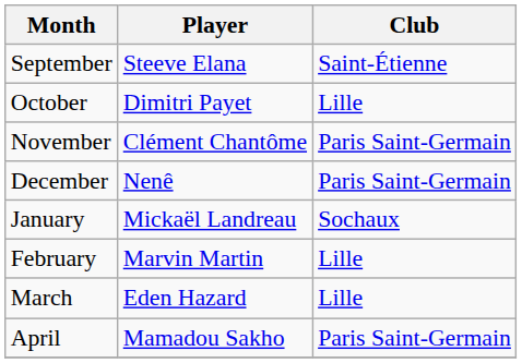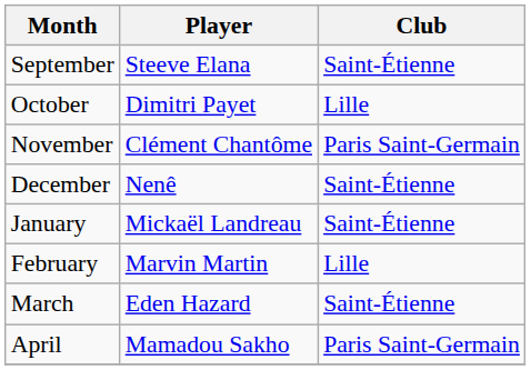December | Club: Paris Saint-Germain -> Saint-Étienne
January | Club: Sochaux -> Saint-Étienne
March | Club: Lille -> Saint-Étienne
